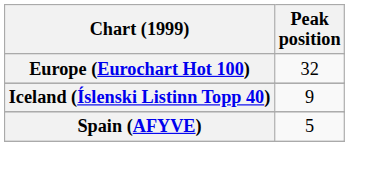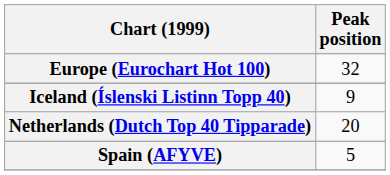+ row: Netherlands (Dutch Top 40 Tipparade) | 20
